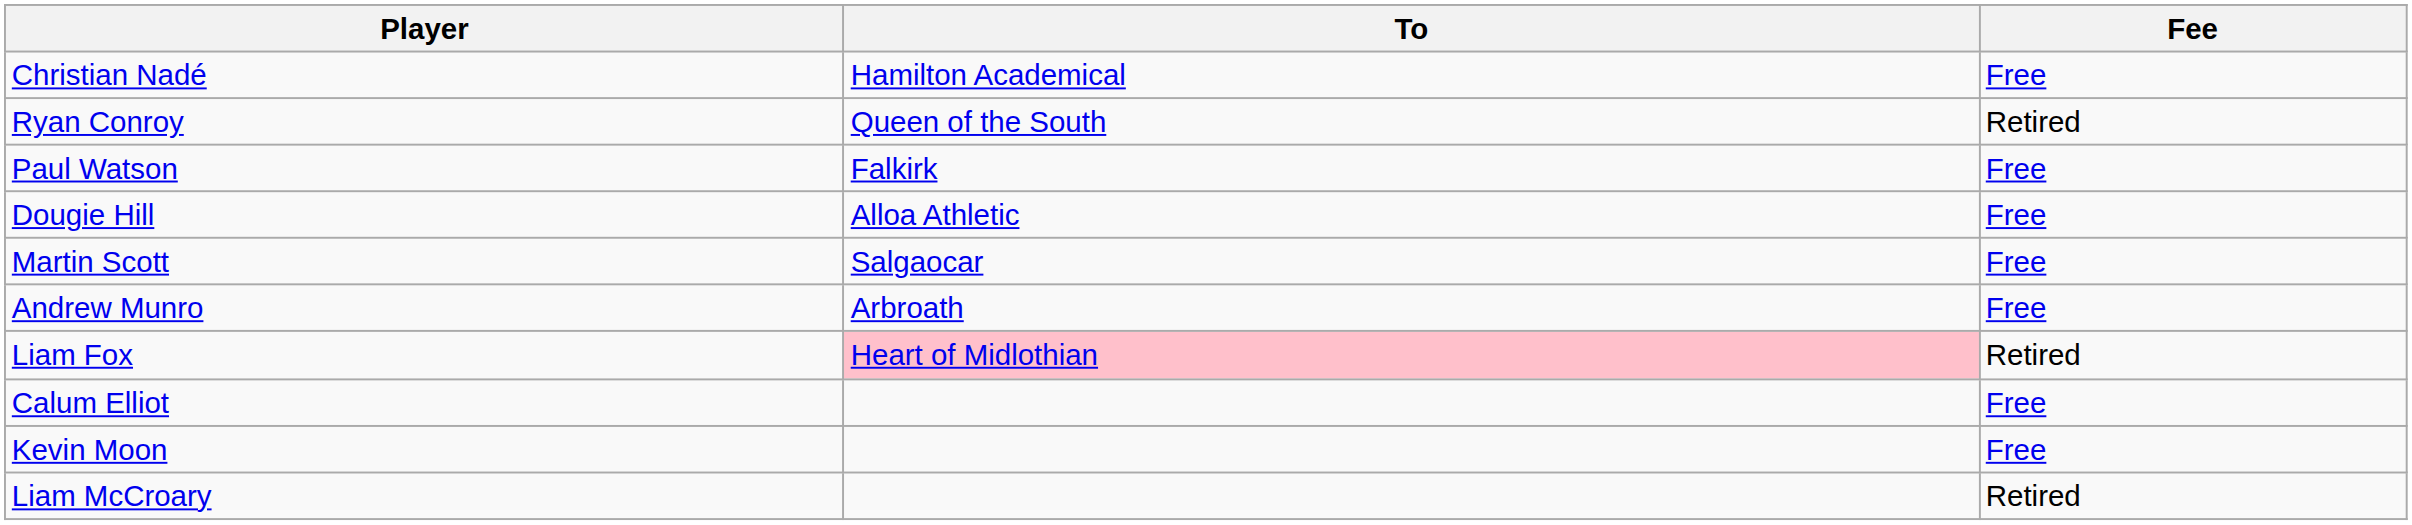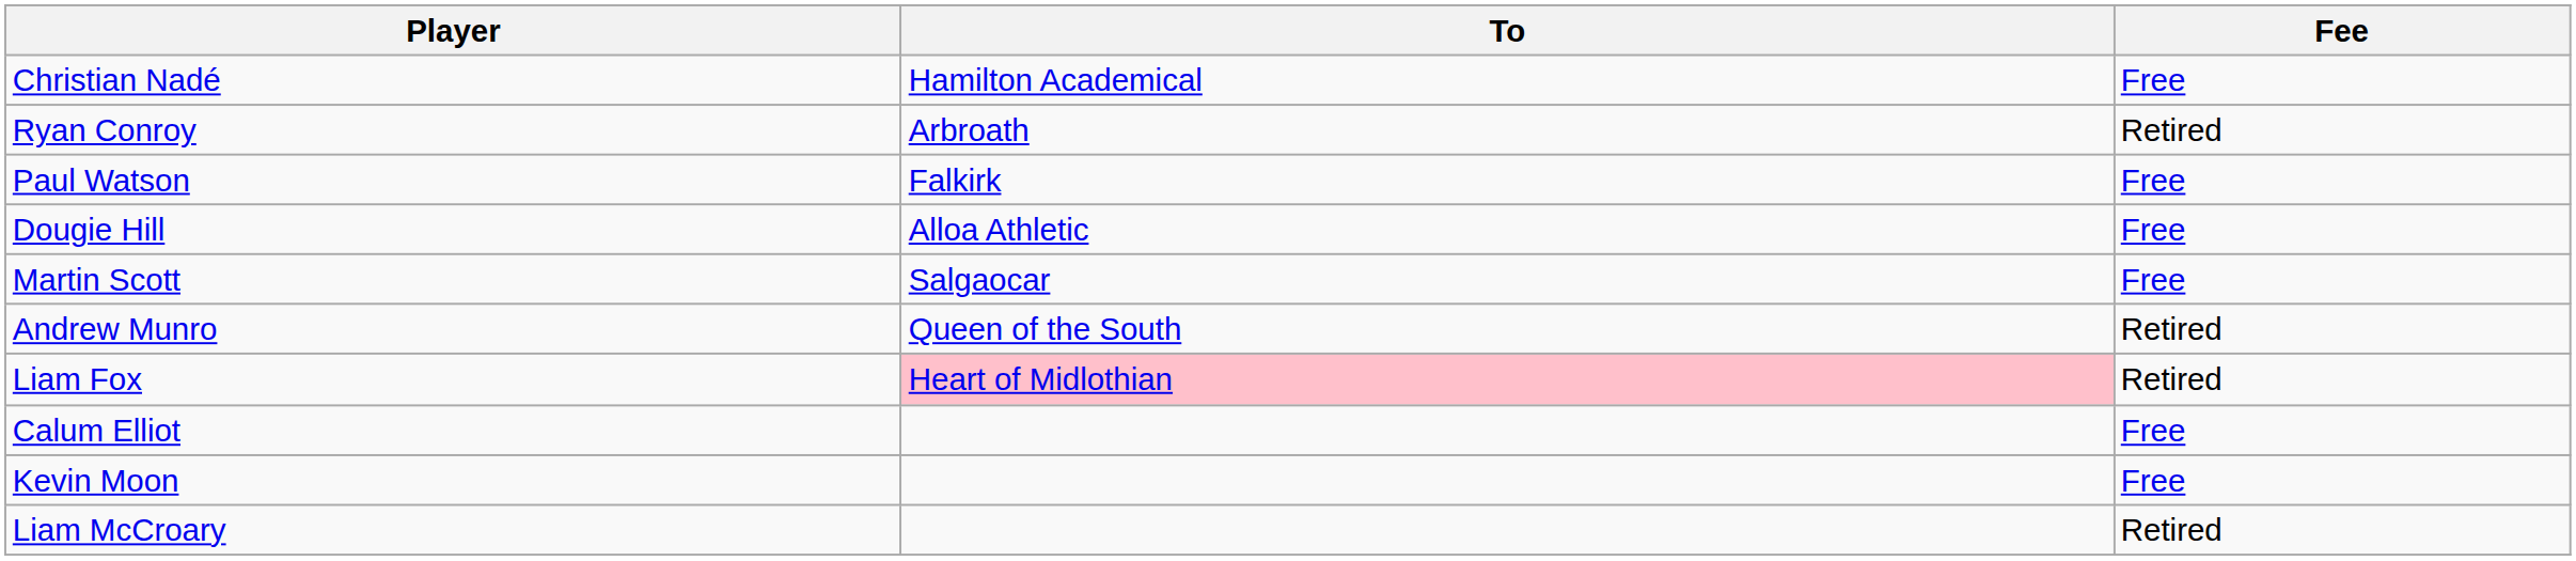Ryan Conroy | To: Queen of the South -> Arbroath
Andrew Munro | To: Arbroath -> Queen of the South
Andrew Munro | Fee: Free -> Retired
